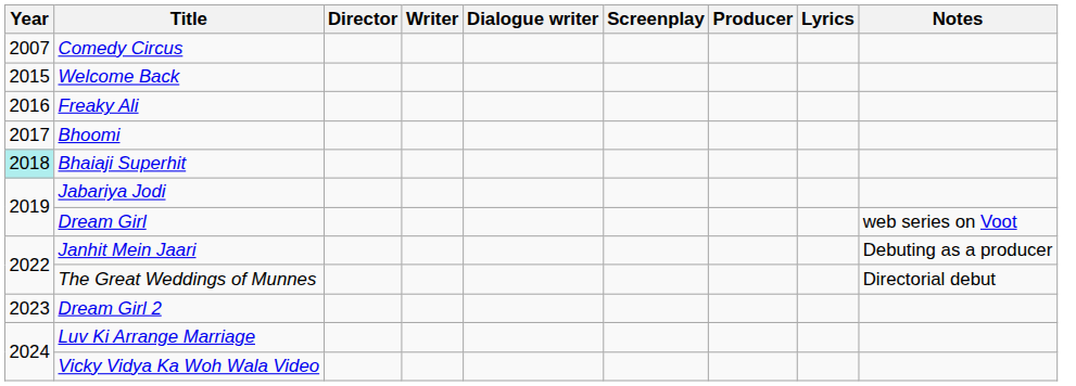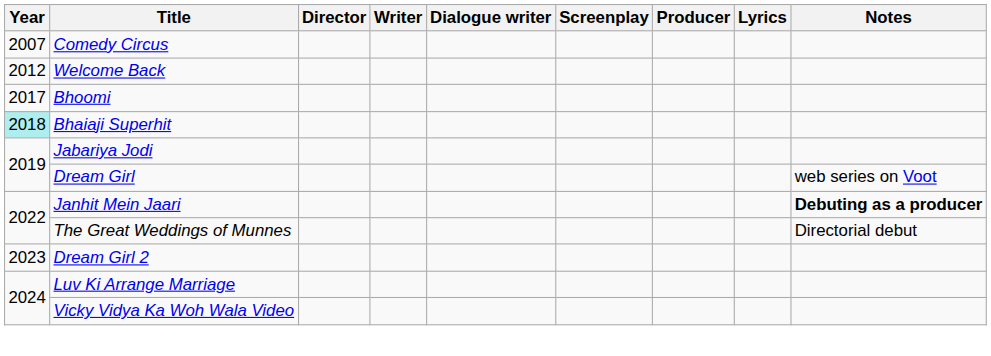Welcome Back | Year: 2015 -> 2012
- row: 2016 | Freaky Ali
Janhit Mein Jaari | Notes: normal -> bold
